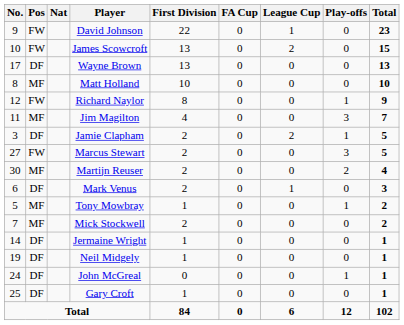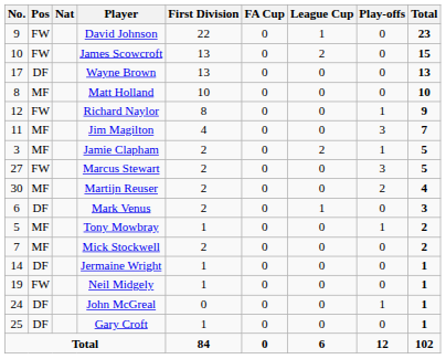Jamie Clapham | Pos: DF -> MF
Neil Midgely | Pos: DF -> FW
